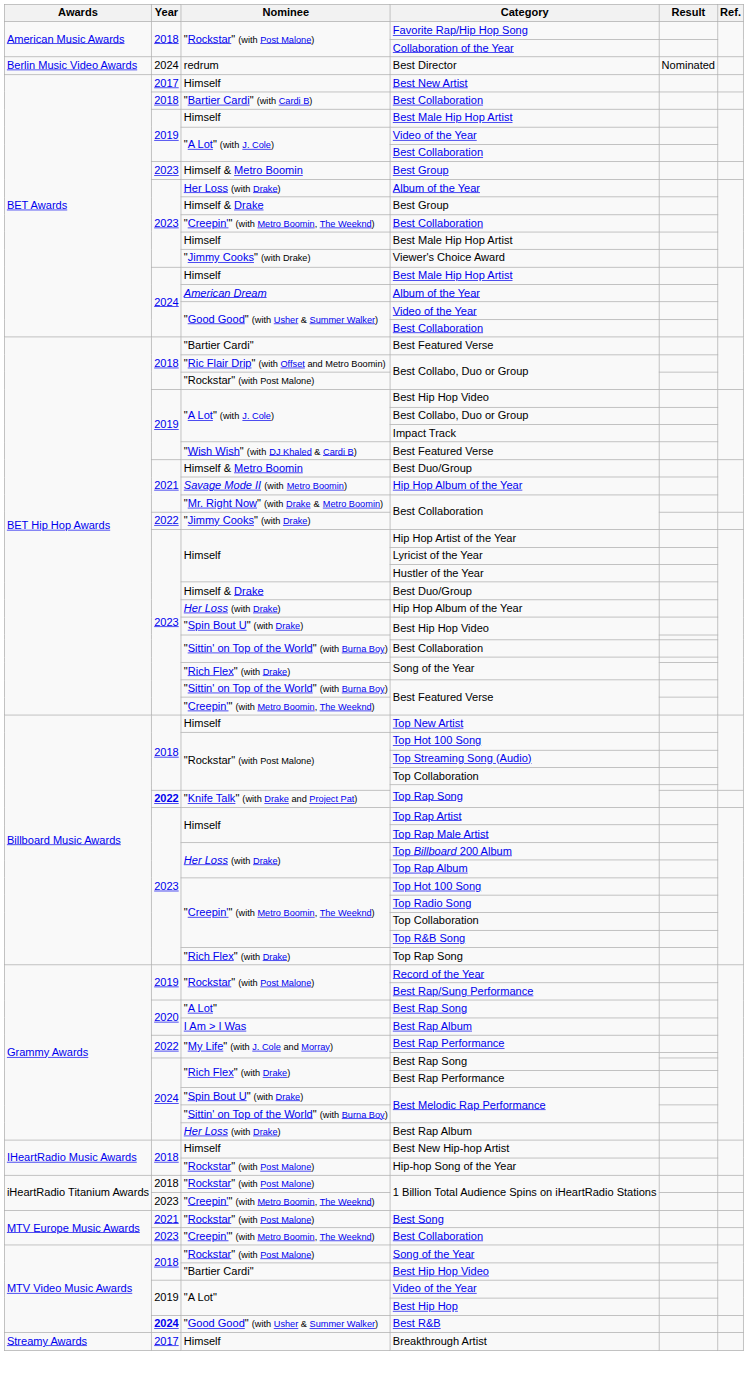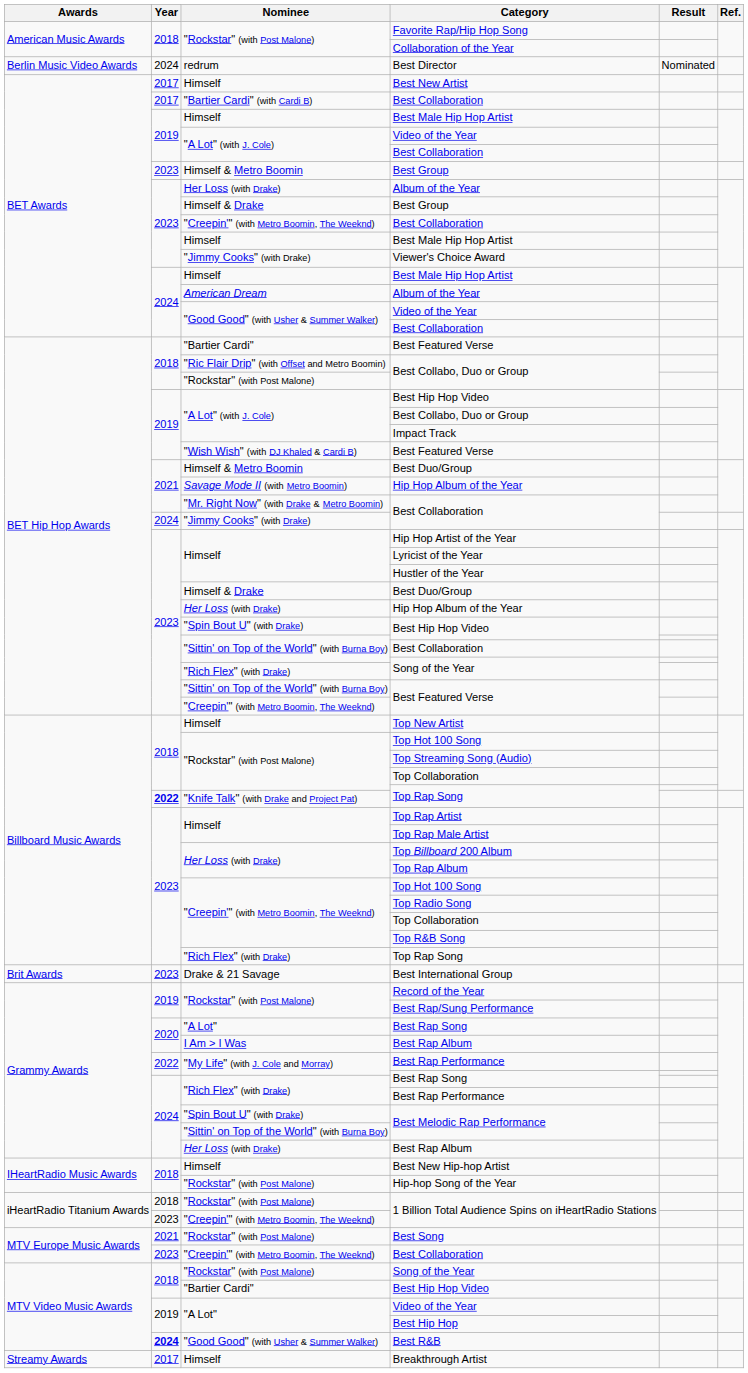"Bartier Cardi" (with Cardi B) / Best Collaboration | Year: 2018 -> 2017
"Jimmy Cooks" (with Drake) / Best Collaboration | Year: 2022 -> 2024
+ row: Brit Awards | 2023 | Drake & 21 Savage | Best International Group
